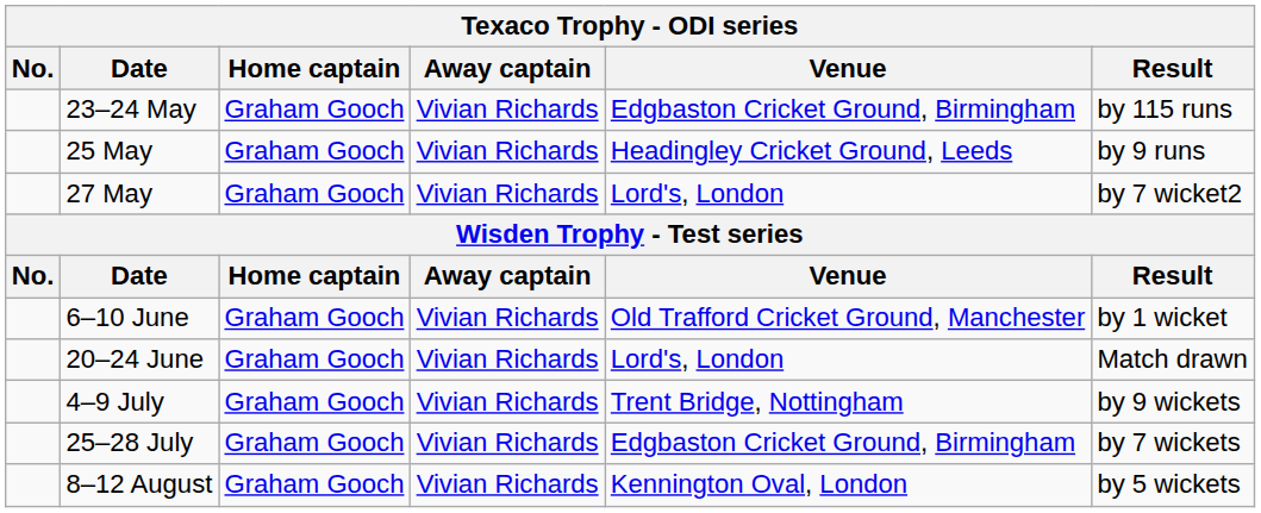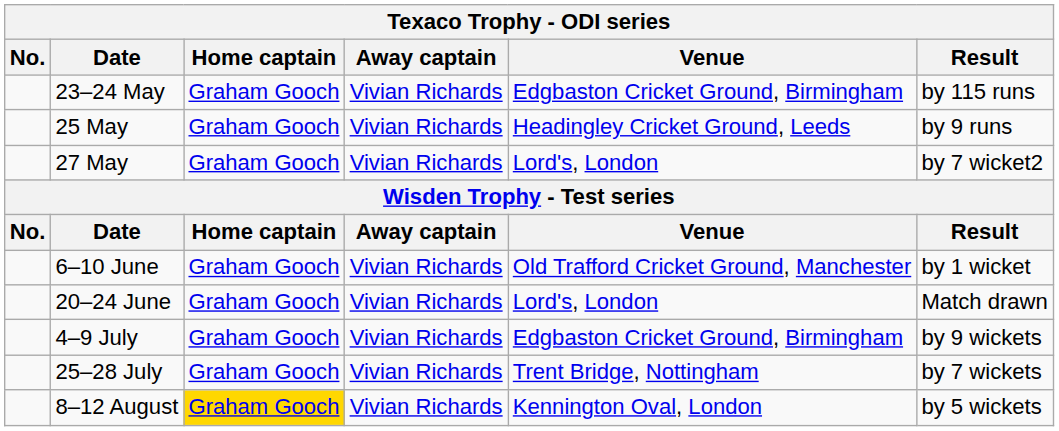4–9 July | Venue: Trent Bridge, Nottingham -> Edgbaston Cricket Ground, Birmingham
25–28 July | Venue: Edgbaston Cricket Ground, Birmingham -> Trent Bridge, Nottingham
8–12 August | Home captain: no background -> gold background
